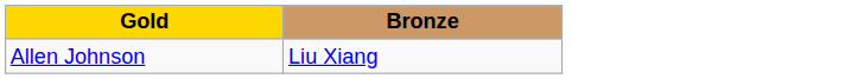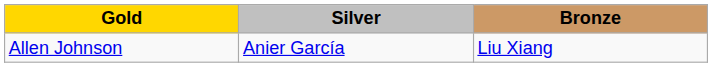+ column: Silver | Anier García
